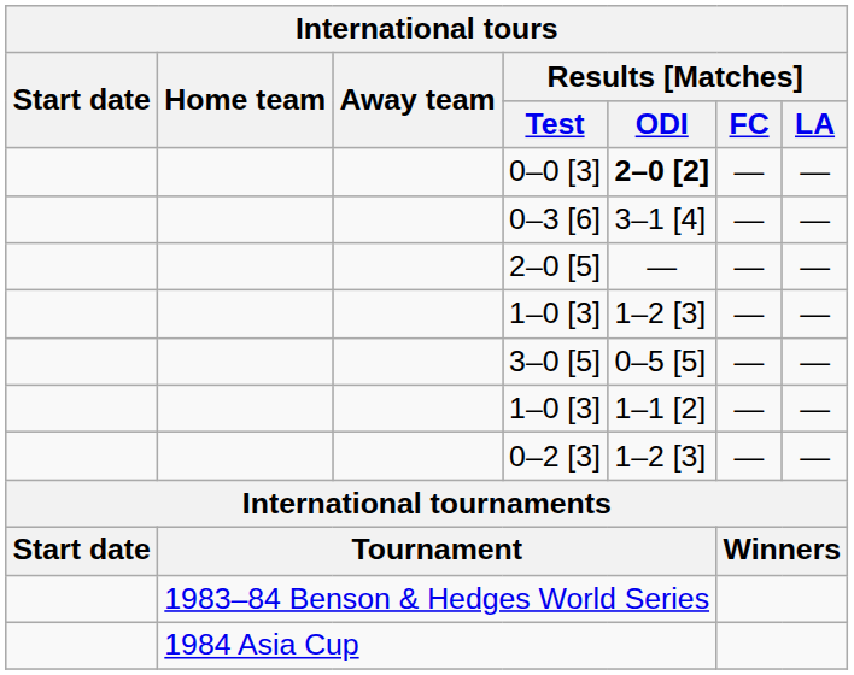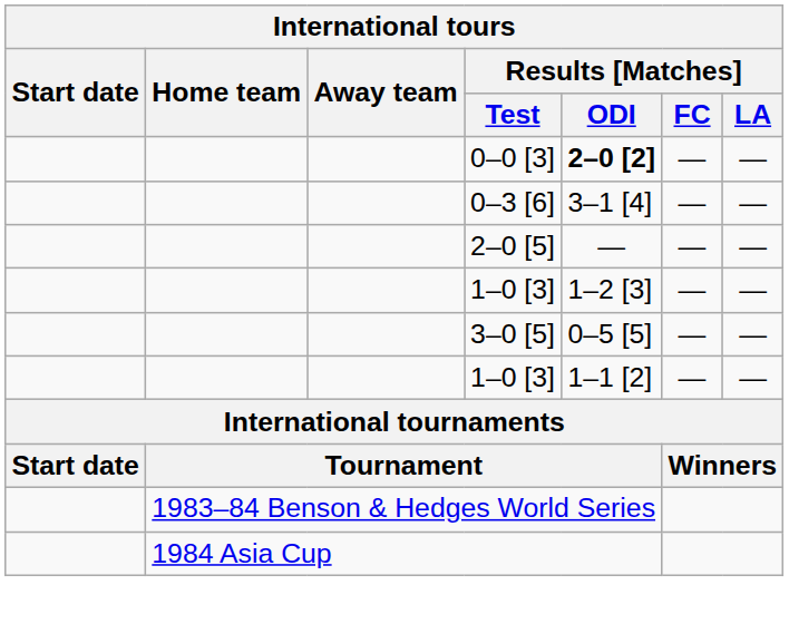- row: 0–2 [3] | 1–2 [3] | — | —
